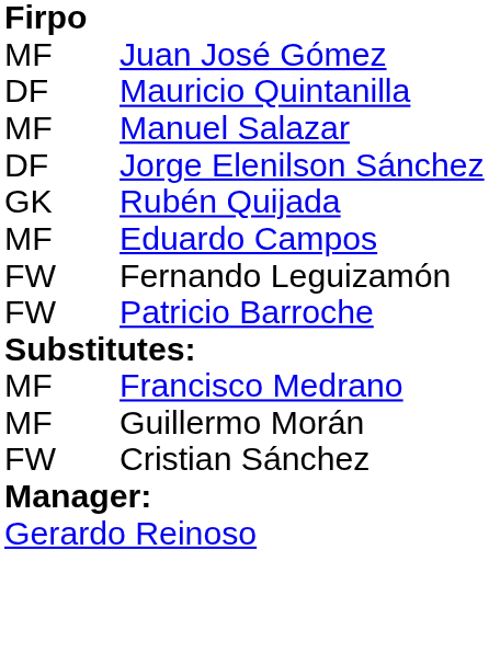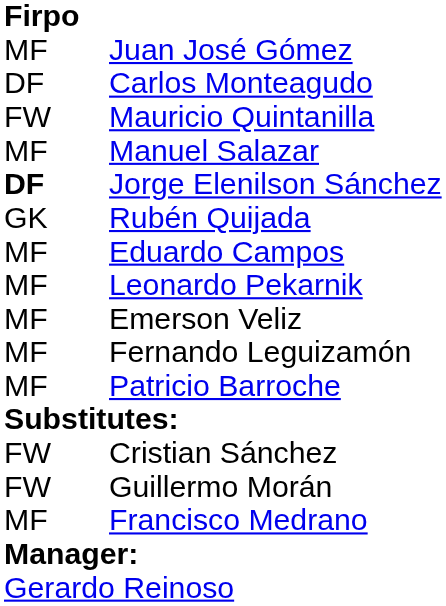+ row: DF | Carlos Monteagudo
Mauricio Quintanilla | column 1: DF -> FW
Jorge Elenilson Sánchez | column 1: normal -> bold
+ row: MF | Leonardo Pekarnik
+ row: MF | Emerson Veliz
Fernando Leguizamón | column 1: FW -> MF
Patricio Barroche | column 1: FW -> MF
rows swapped: Cristian Sánchez <-> Francisco Medrano
Guillermo Morán | column 1: MF -> FW
